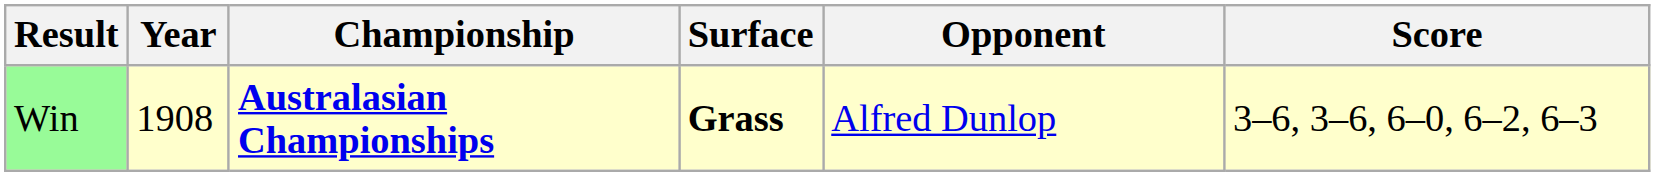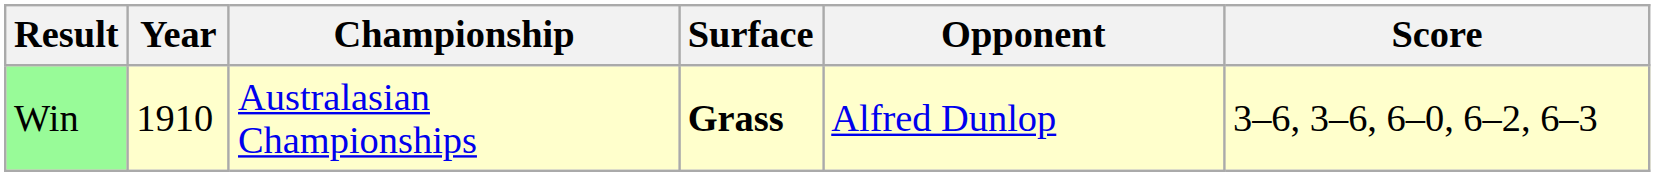Win | Year: 1908 -> 1910
Win | Championship: bold -> normal
